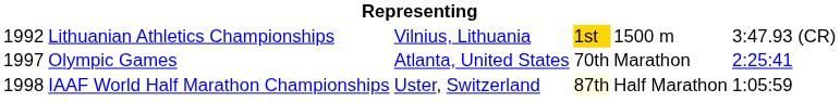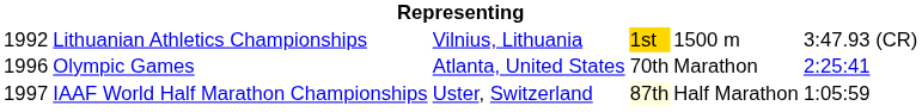Olympic Games | column 1: 1997 -> 1996
IAAF World Half Marathon Championships | column 1: 1998 -> 1997
